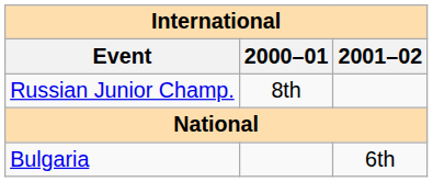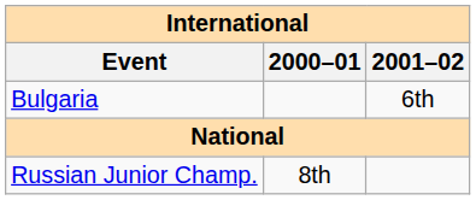rows swapped: Bulgaria <-> Russian Junior Champ.
